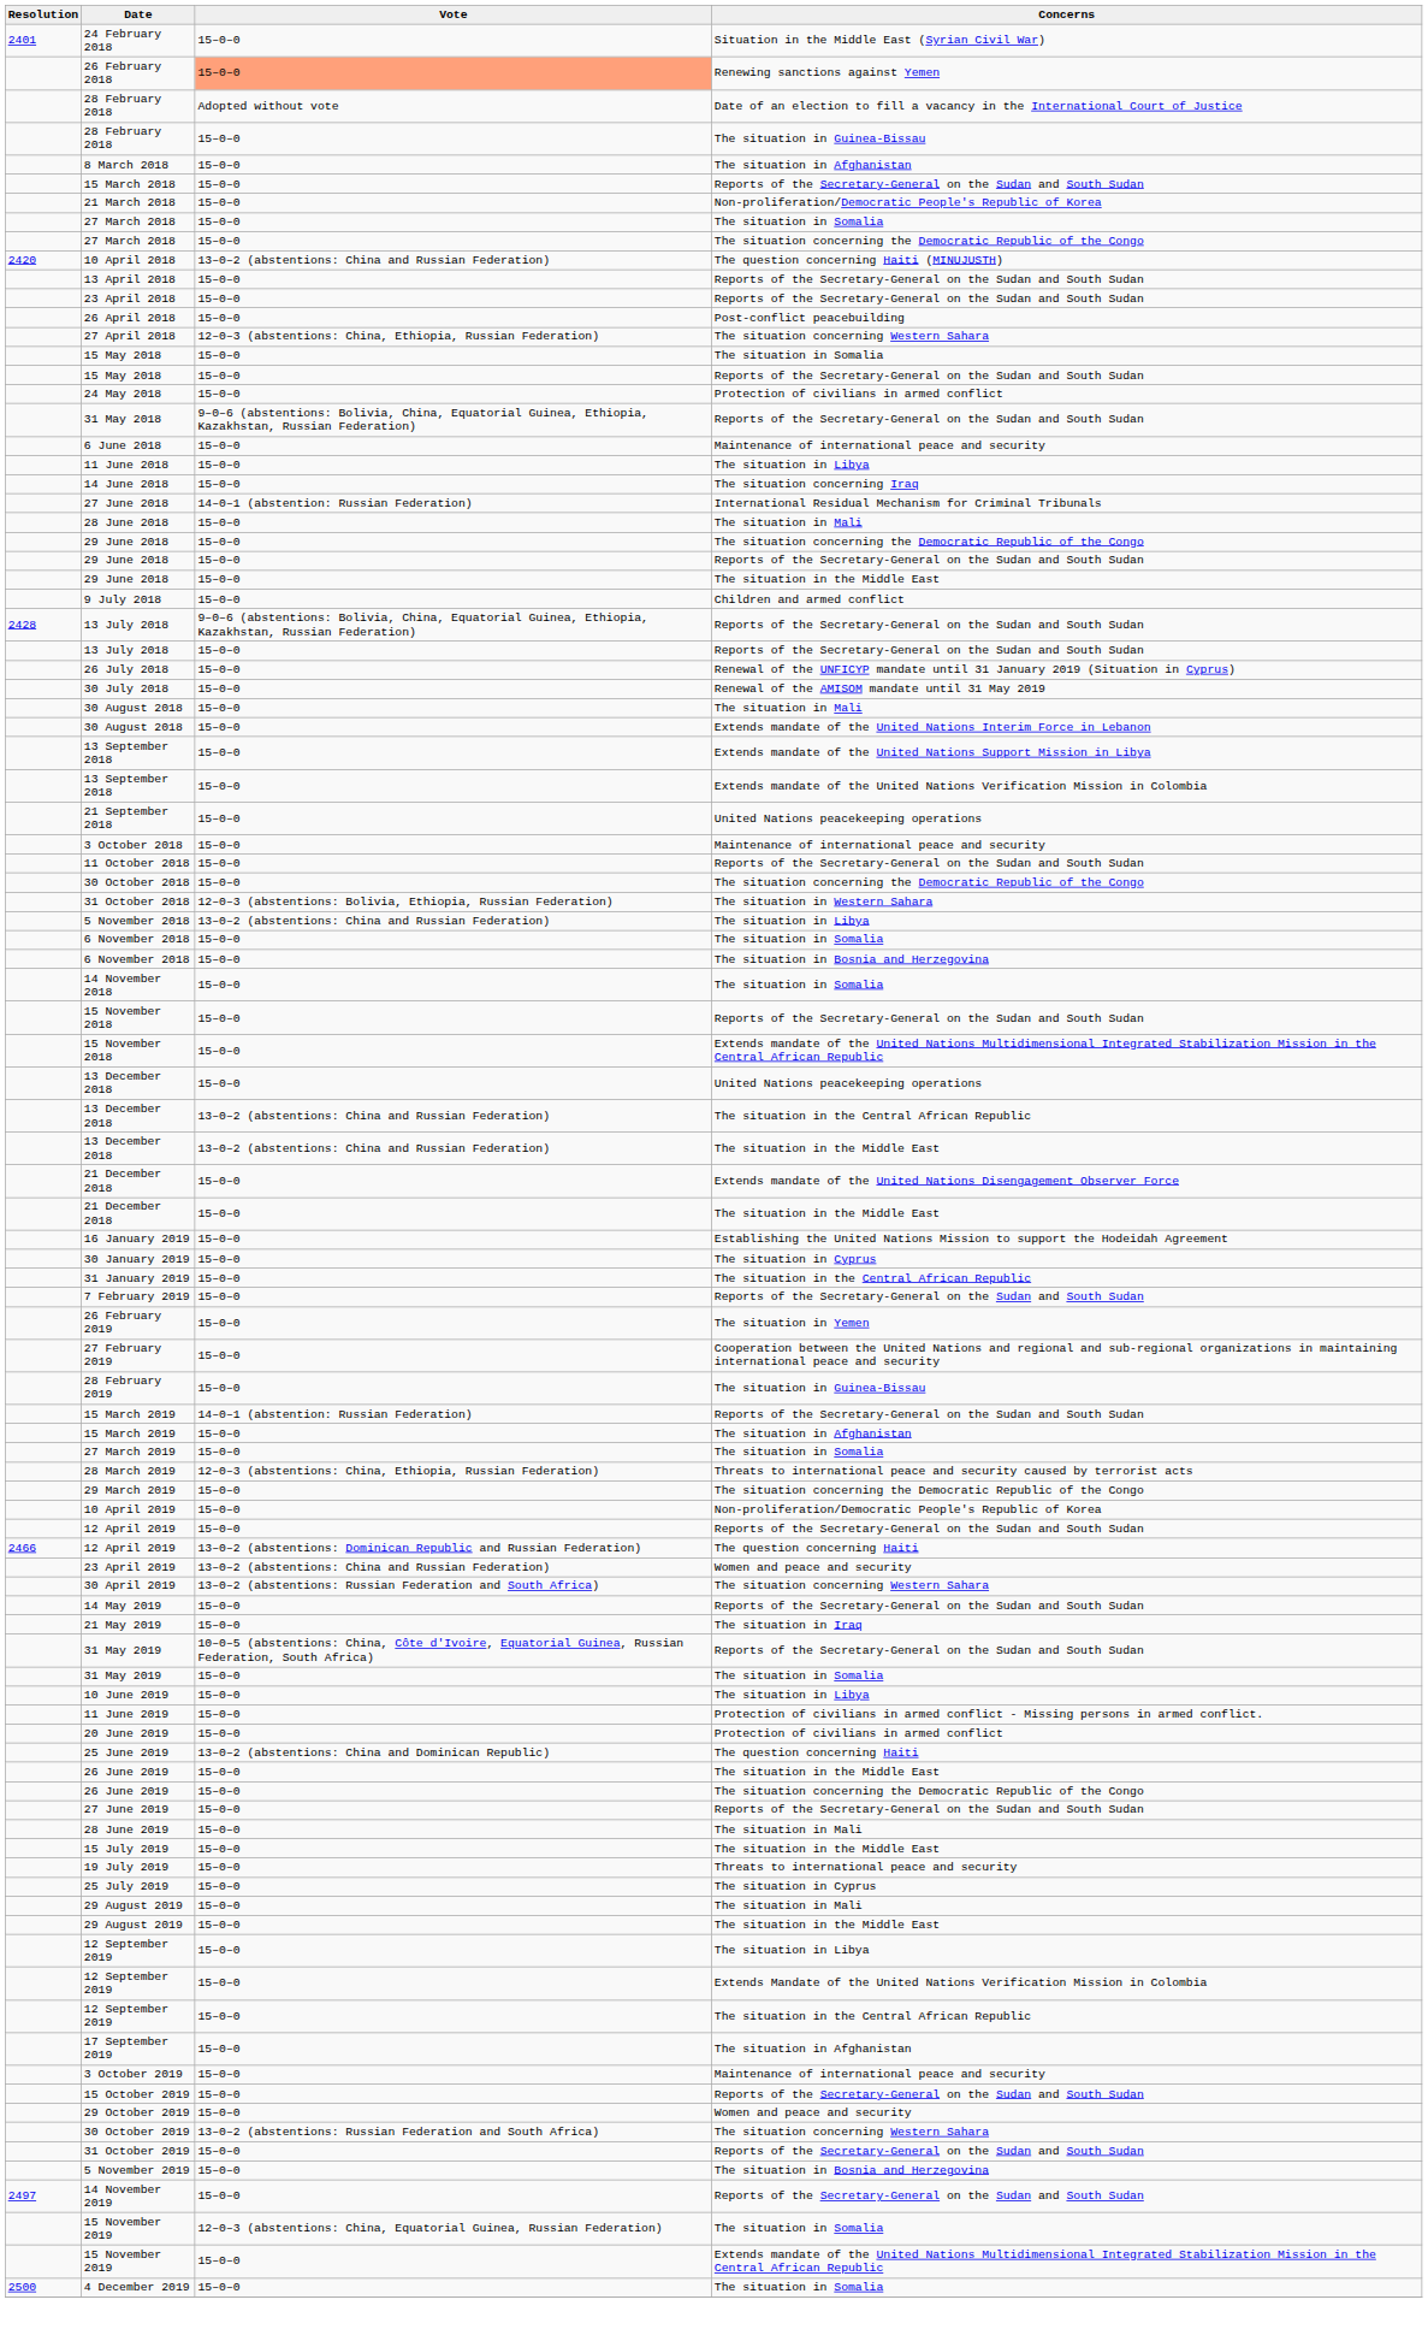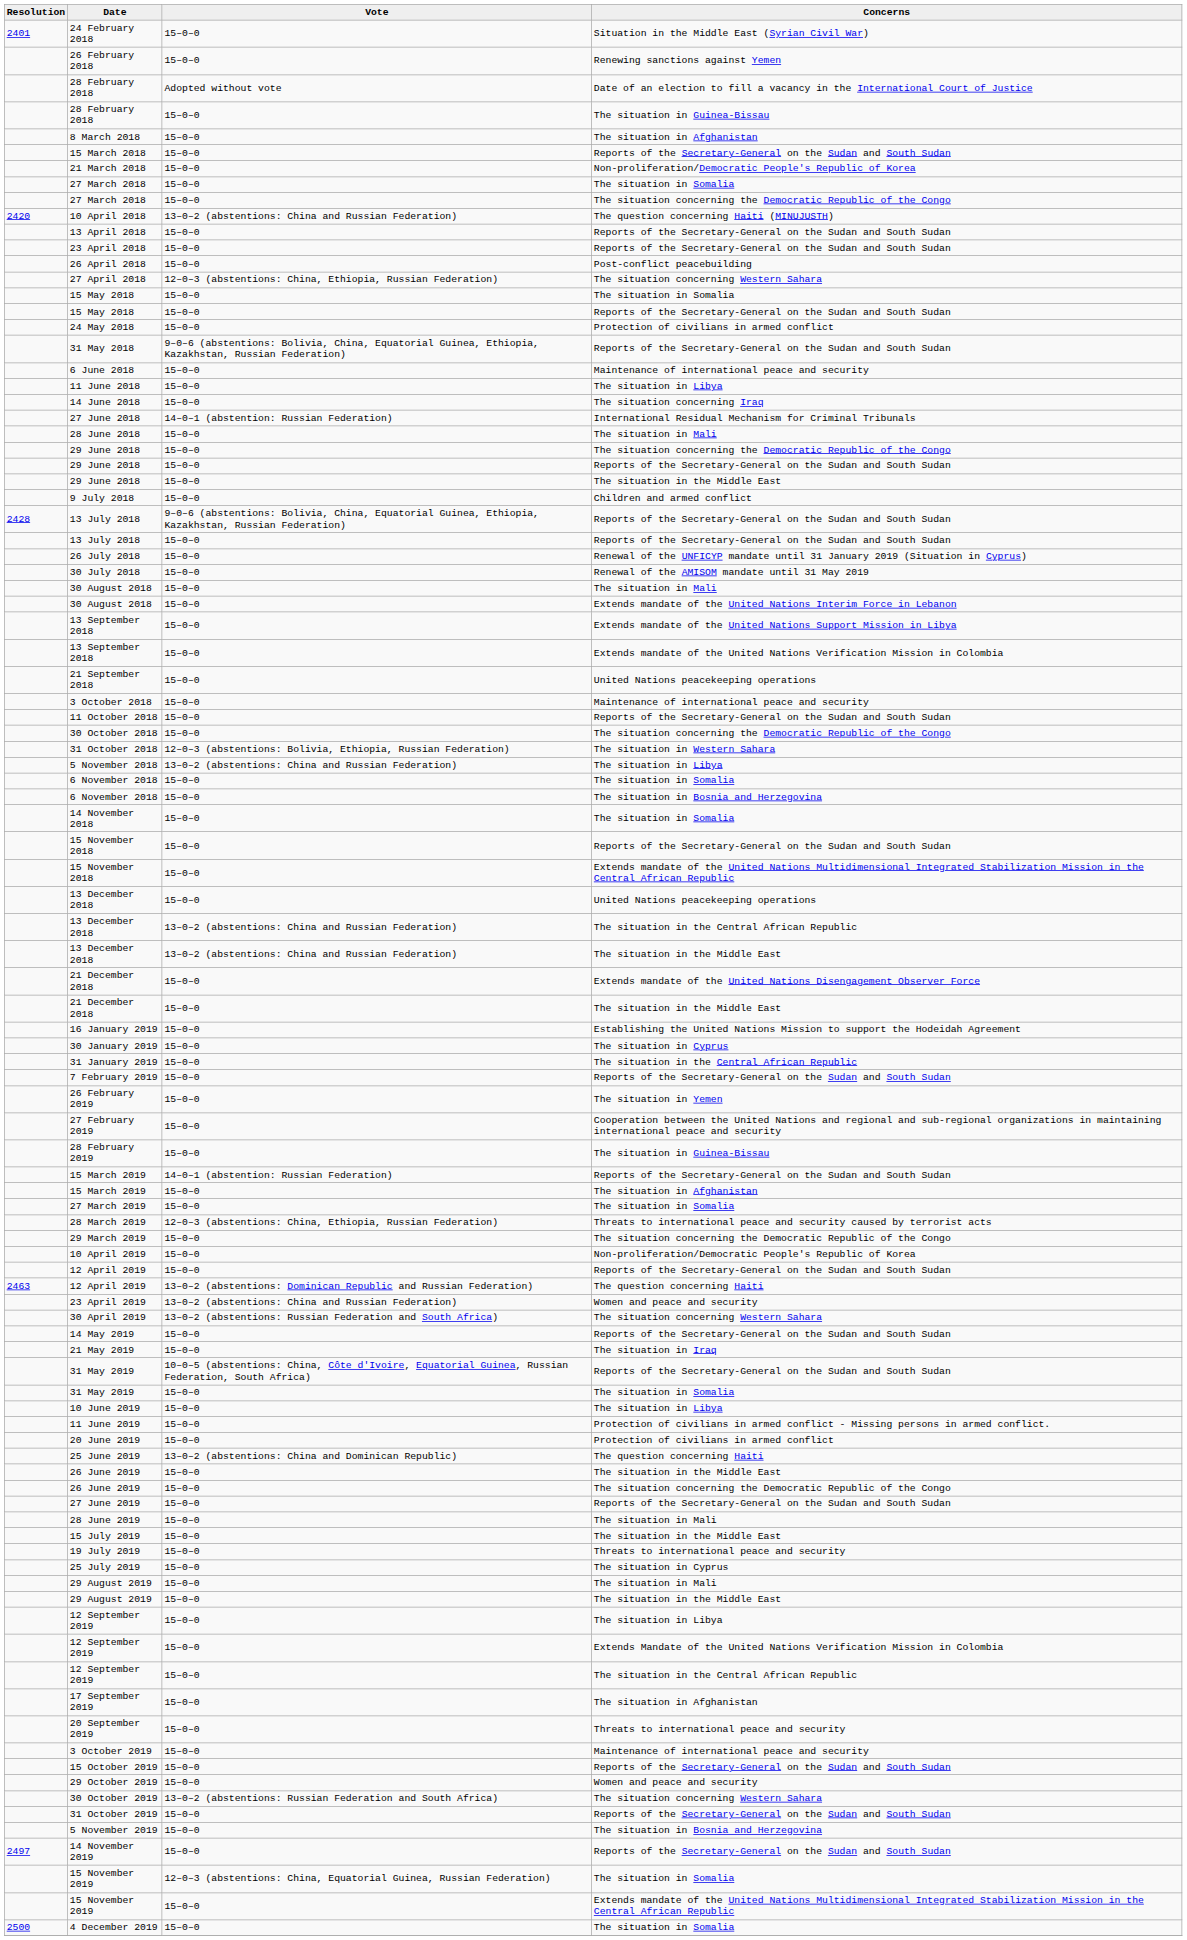26 February 2018 | Vote: lightsalmon background -> no background
12 April 2019 / The question concerning Haiti | Resolution: 2466 -> 2463
+ row: 20 September 2019 | 15–0–0 | Threats to international peace and security
